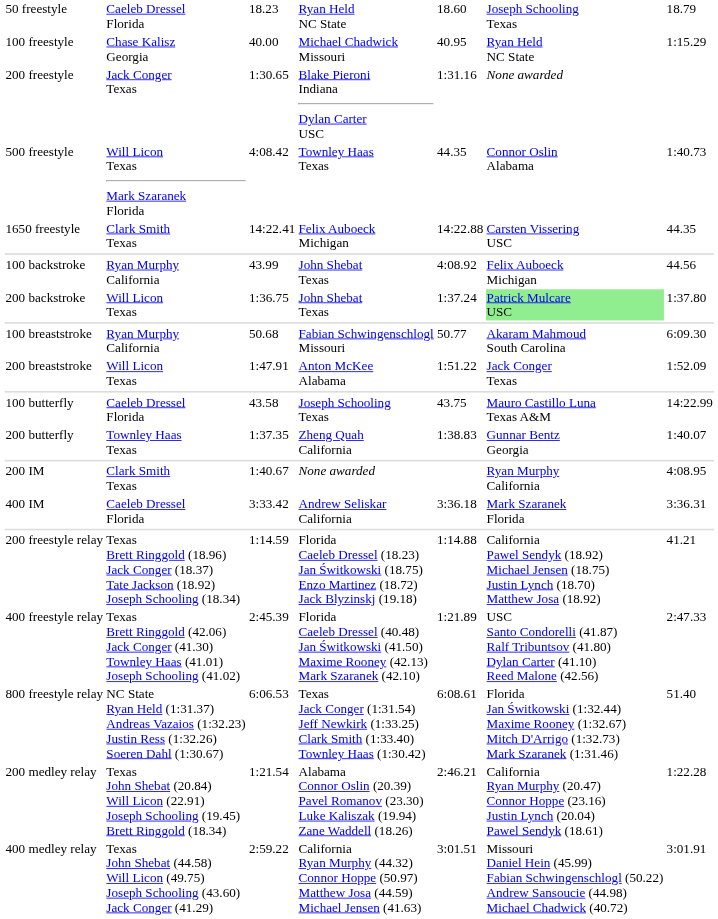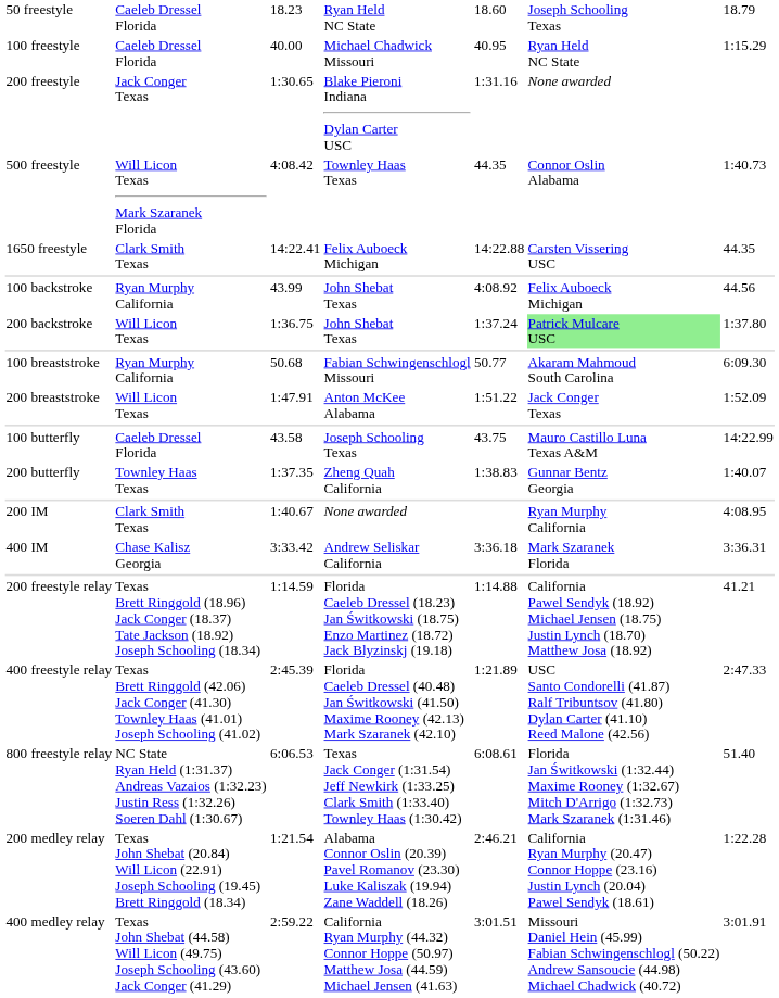100 freestyle | column 2: Chase Kalisz Georgia -> Caeleb Dressel Florida
400 IM | column 2: Caeleb Dressel Florida -> Chase Kalisz Georgia
